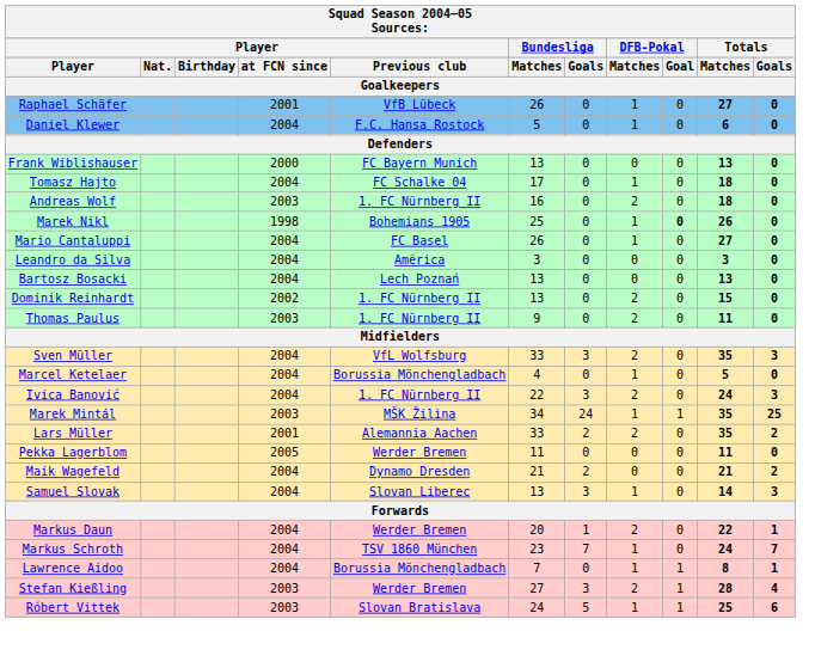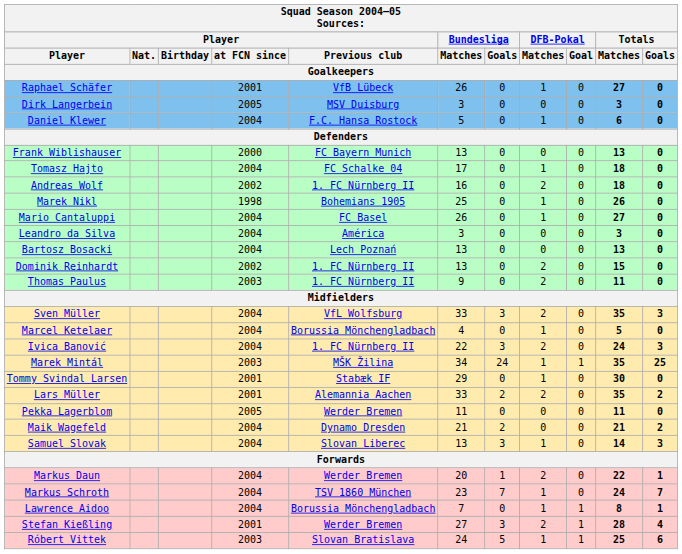+ row: Dirk Langerbein | 2005 | MSV Duisburg | 3 | 0 | 0 | 0 | 3 | 0
Andreas Wolf | Player / at FCN since: 2003 -> 2002
Marek Nikl | DFB-Pokal / Goal: bold -> normal
+ row: Tommy Svindal Larsen | 2001 | Stabæk IF | 29 | 0 | 1 | 0 | 30 | 0
Stefan Kießling | Player / at FCN since: 2003 -> 2001
